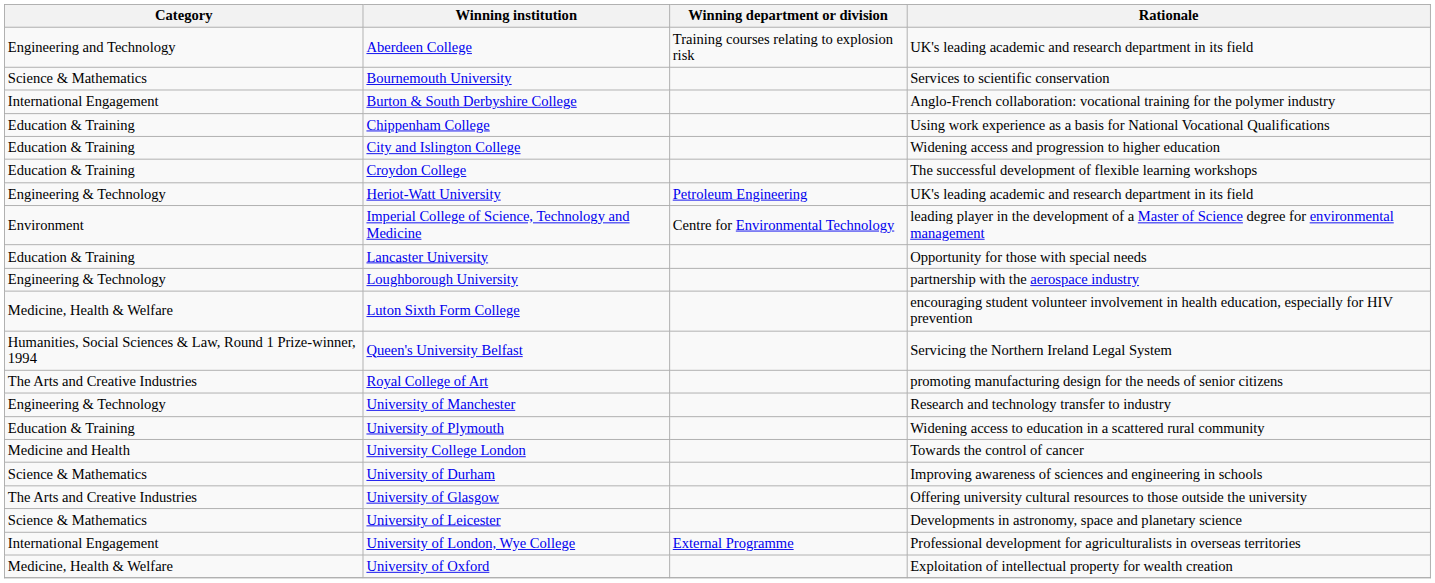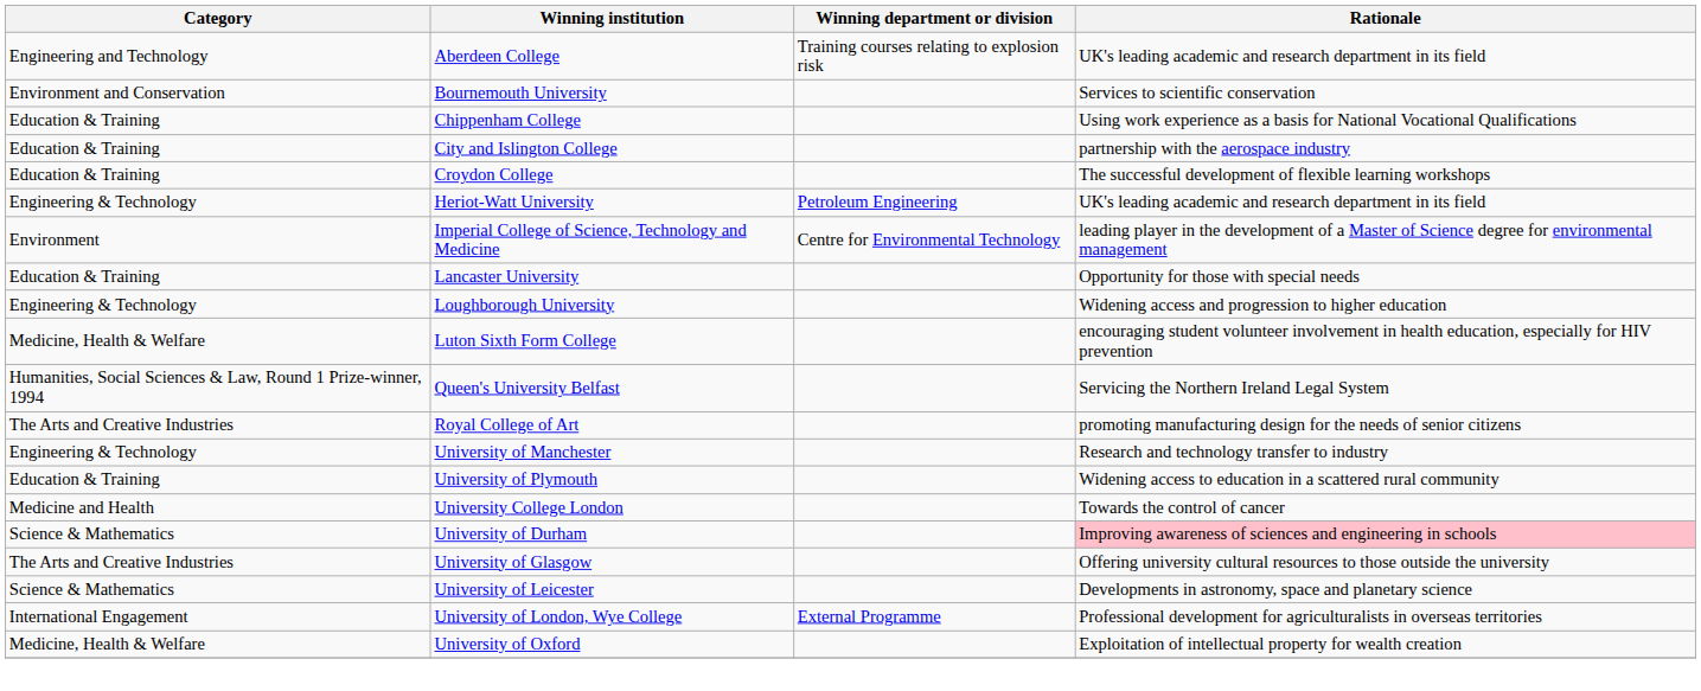Bournemouth University | Category: Science & Mathematics -> Environment and Conservation
- row: International Engagement | Burton & South Derbyshire College | Anglo-French collaboration: vocational training for the polymer industry
City and Islington College | Rationale: Widening access and progression to higher education -> partnership with the aerospace industry
Loughborough University | Rationale: partnership with the aerospace industry -> Widening access and progression to higher education
University of Durham | Rationale: no background -> pink background
